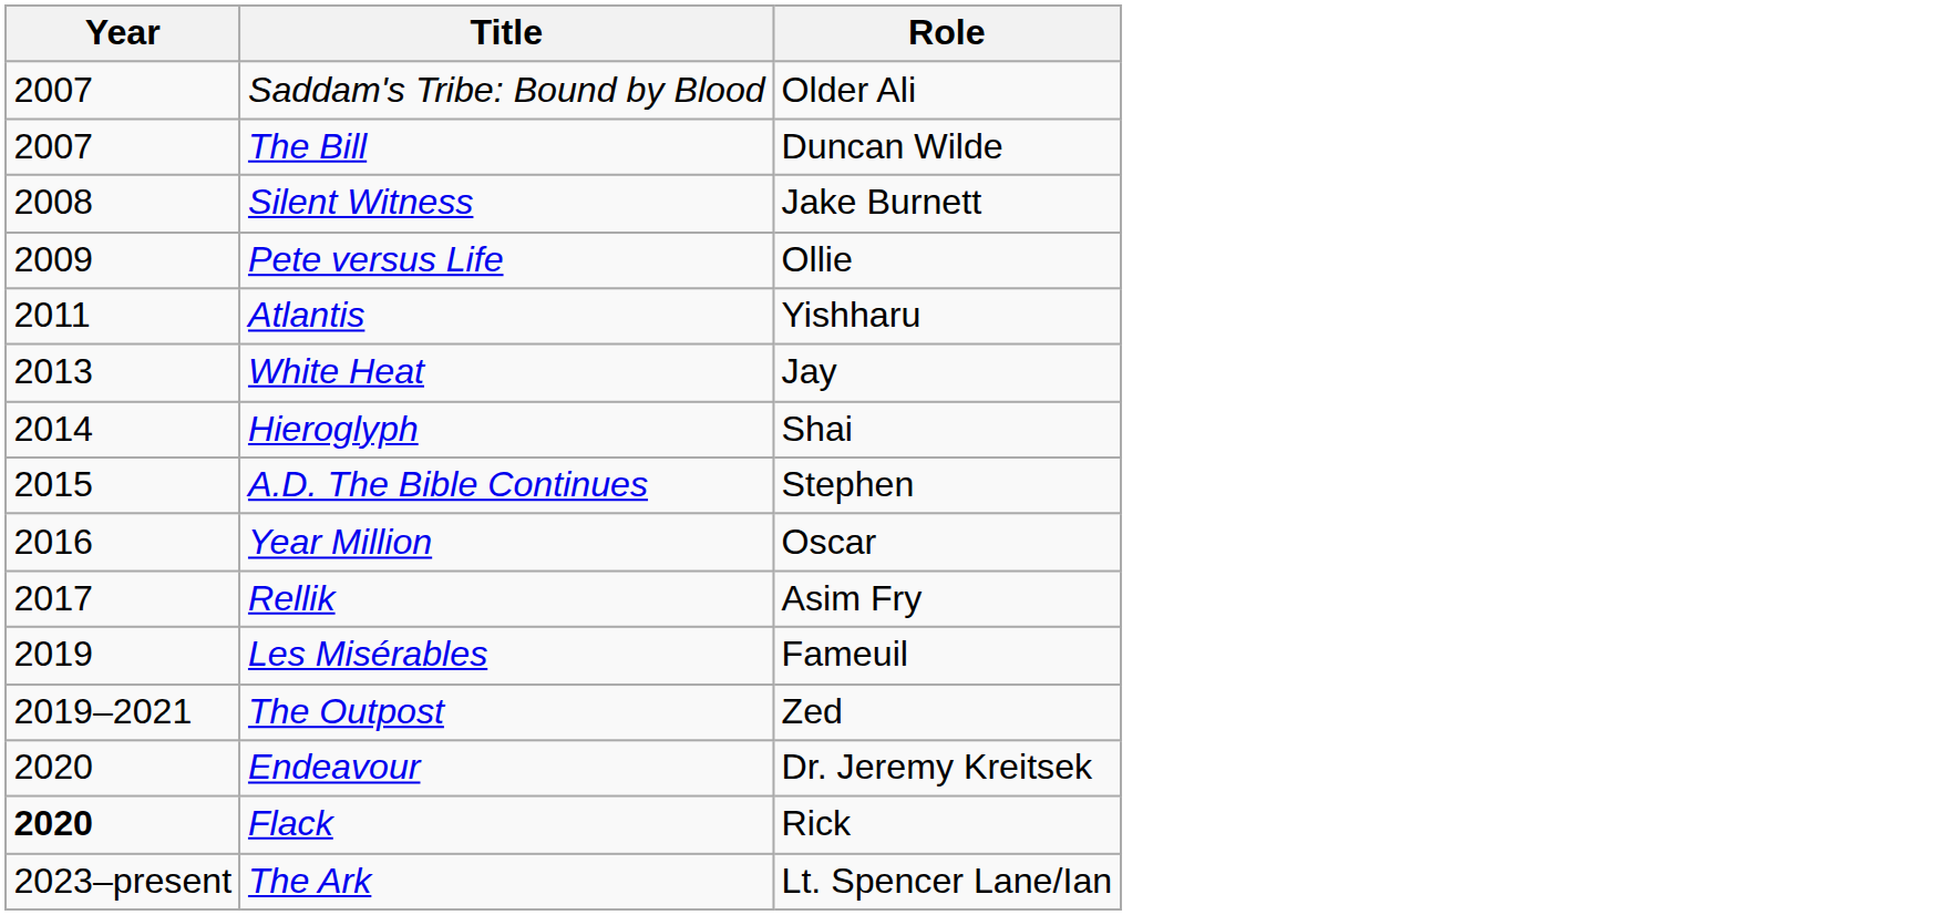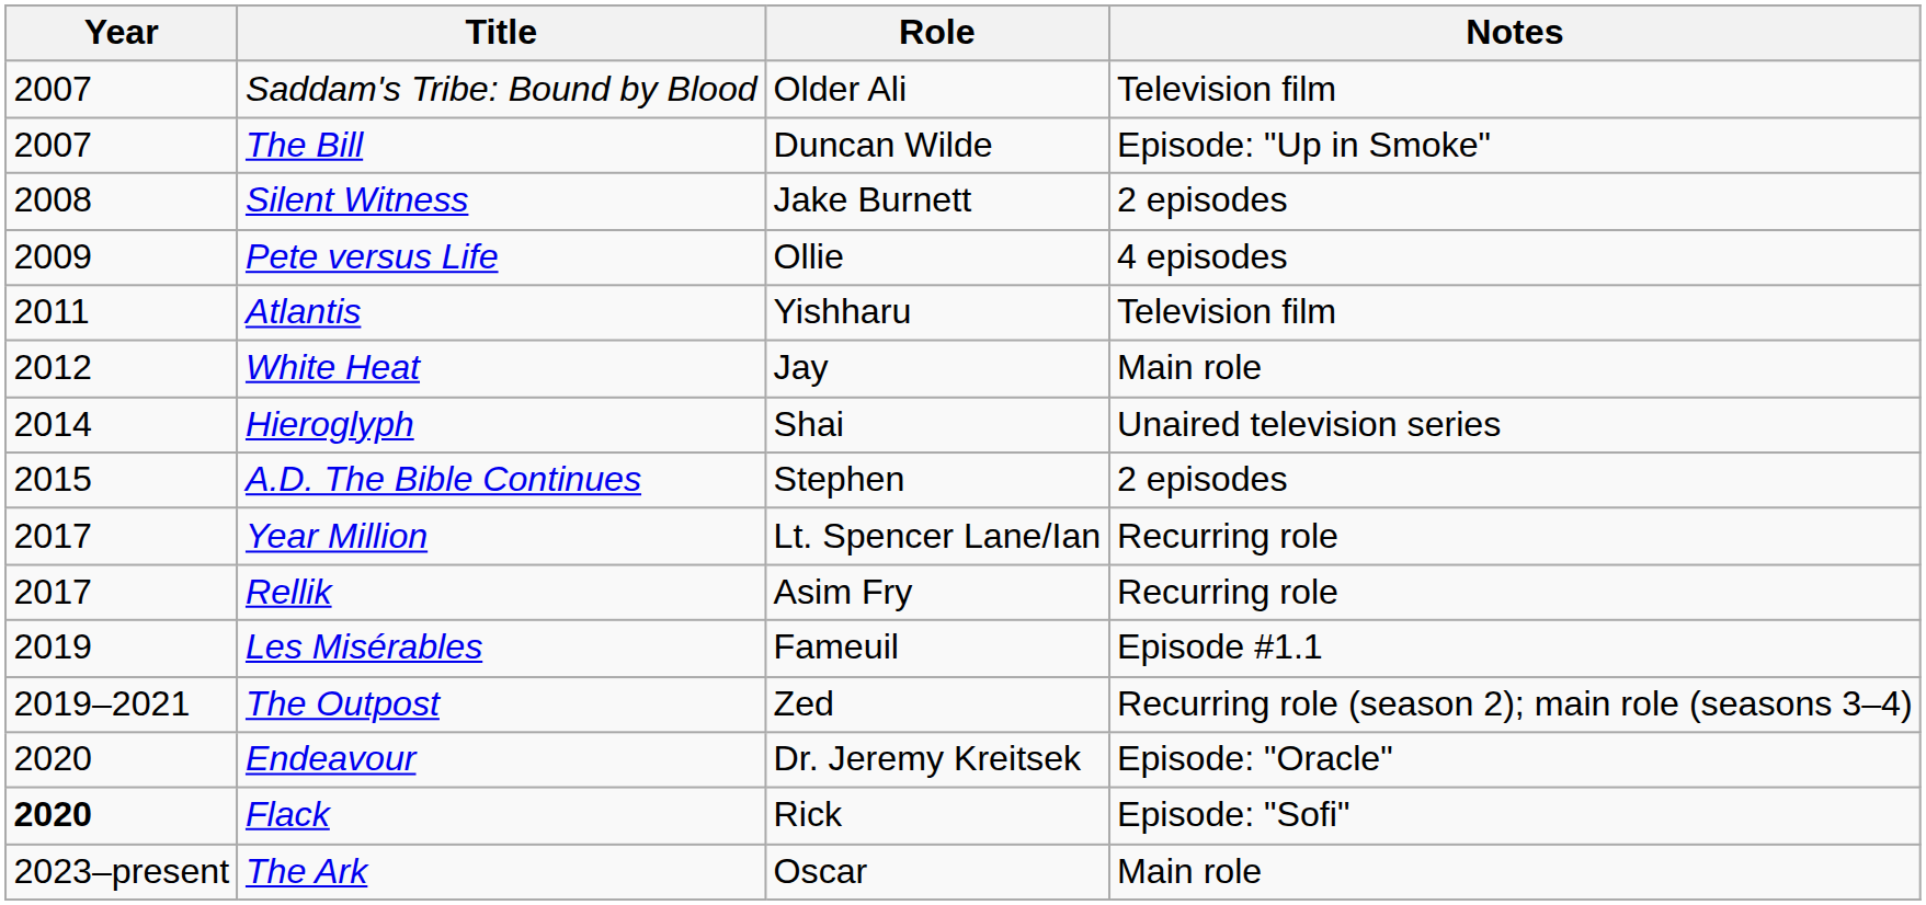+ column: Notes | Television film | Episode: "Up in Smoke" | 2 episodes | 4 episodes | Television film | Main role | Unaired television series | 2 episodes | Recurring role | Recurring role | Episode #1.1 | Recurring role (season 2); main role (seasons 3–4) | Episode: "Oracle" | Episode: "Sofi" | Main role
White Heat | Year: 2013 -> 2012
Year Million | Year: 2016 -> 2017
Year Million | Role: Oscar -> Lt. Spencer Lane/Ian
The Ark | Role: Lt. Spencer Lane/Ian -> Oscar
